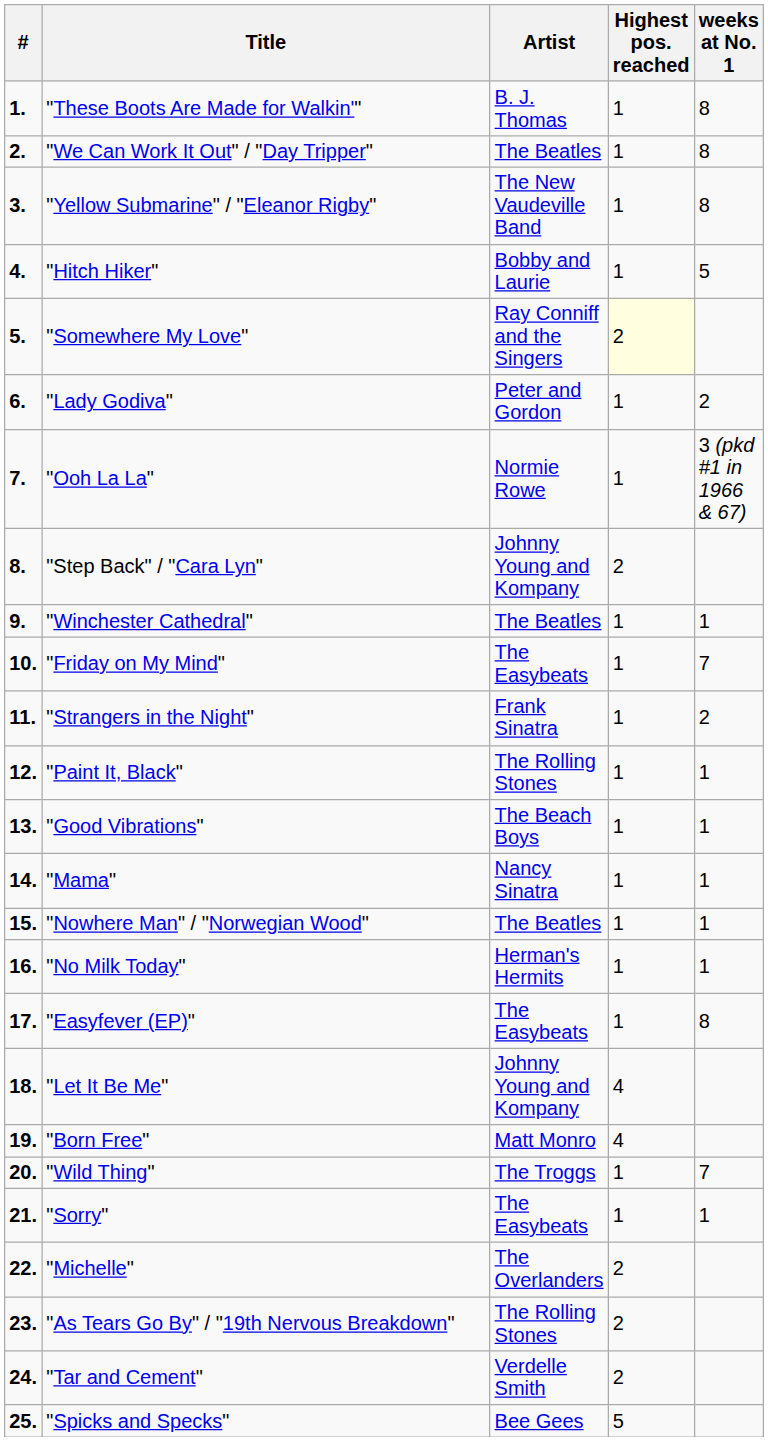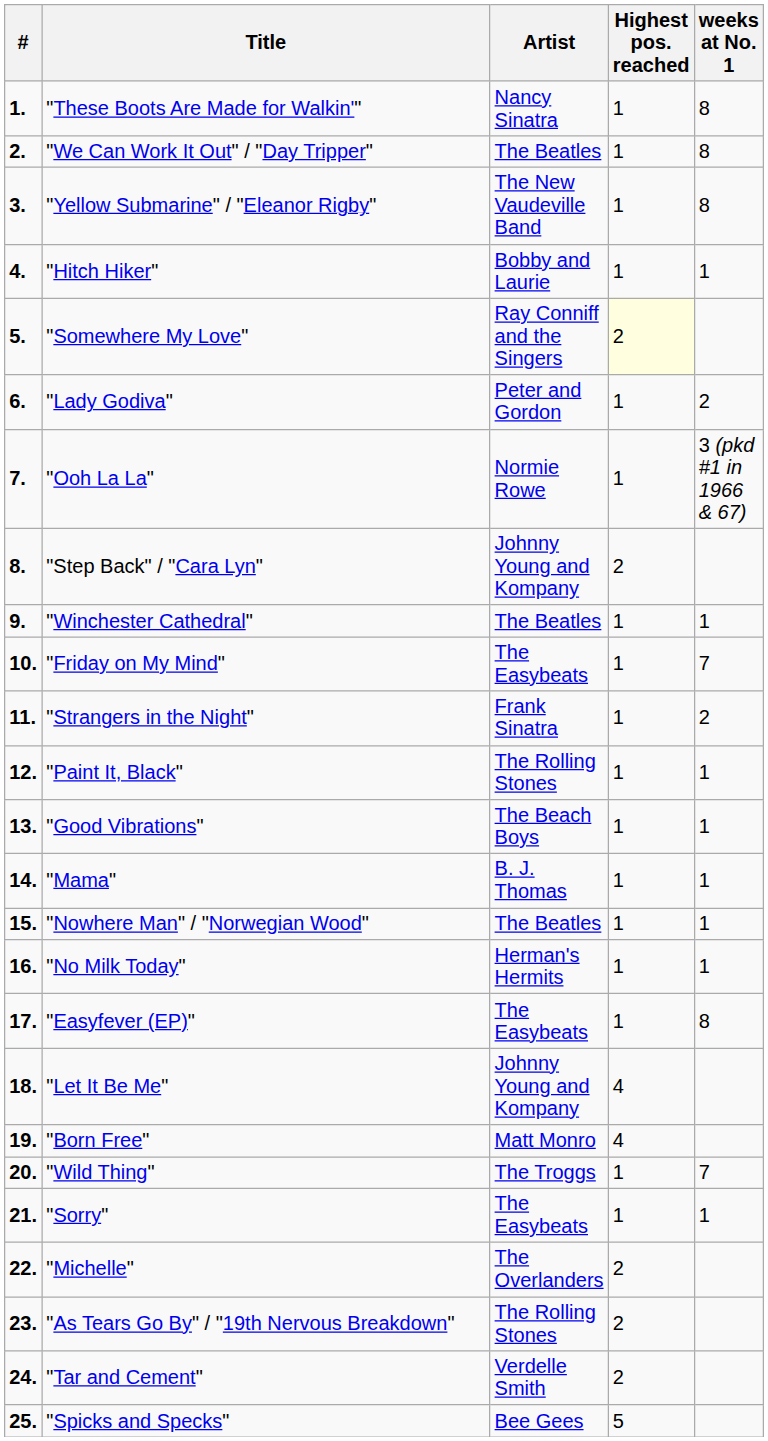"These Boots Are Made for Walkin'" | Artist: B. J. Thomas -> Nancy Sinatra
"Hitch Hiker" | weeks at No. 1: 5 -> 1
"Mama" | Artist: Nancy Sinatra -> B. J. Thomas
